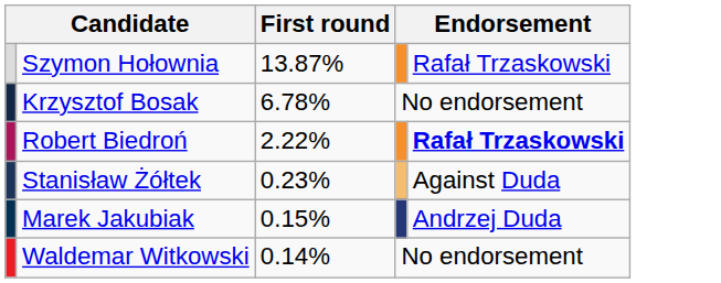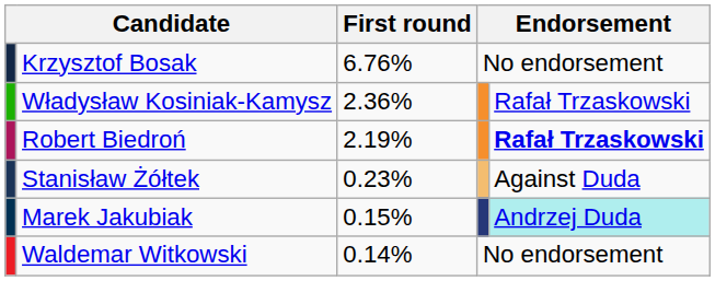- row: Szymon Hołownia | 13.87% | Rafał Trzaskowski
Krzysztof Bosak | First round: 6.78% -> 6.76%
+ row: Władysław Kosiniak-Kamysz | 2.36% | Rafał Trzaskowski
Robert Biedroń | First round: 2.22% -> 2.19%
Marek Jakubiak | column 5: no background -> paleturquoise background
